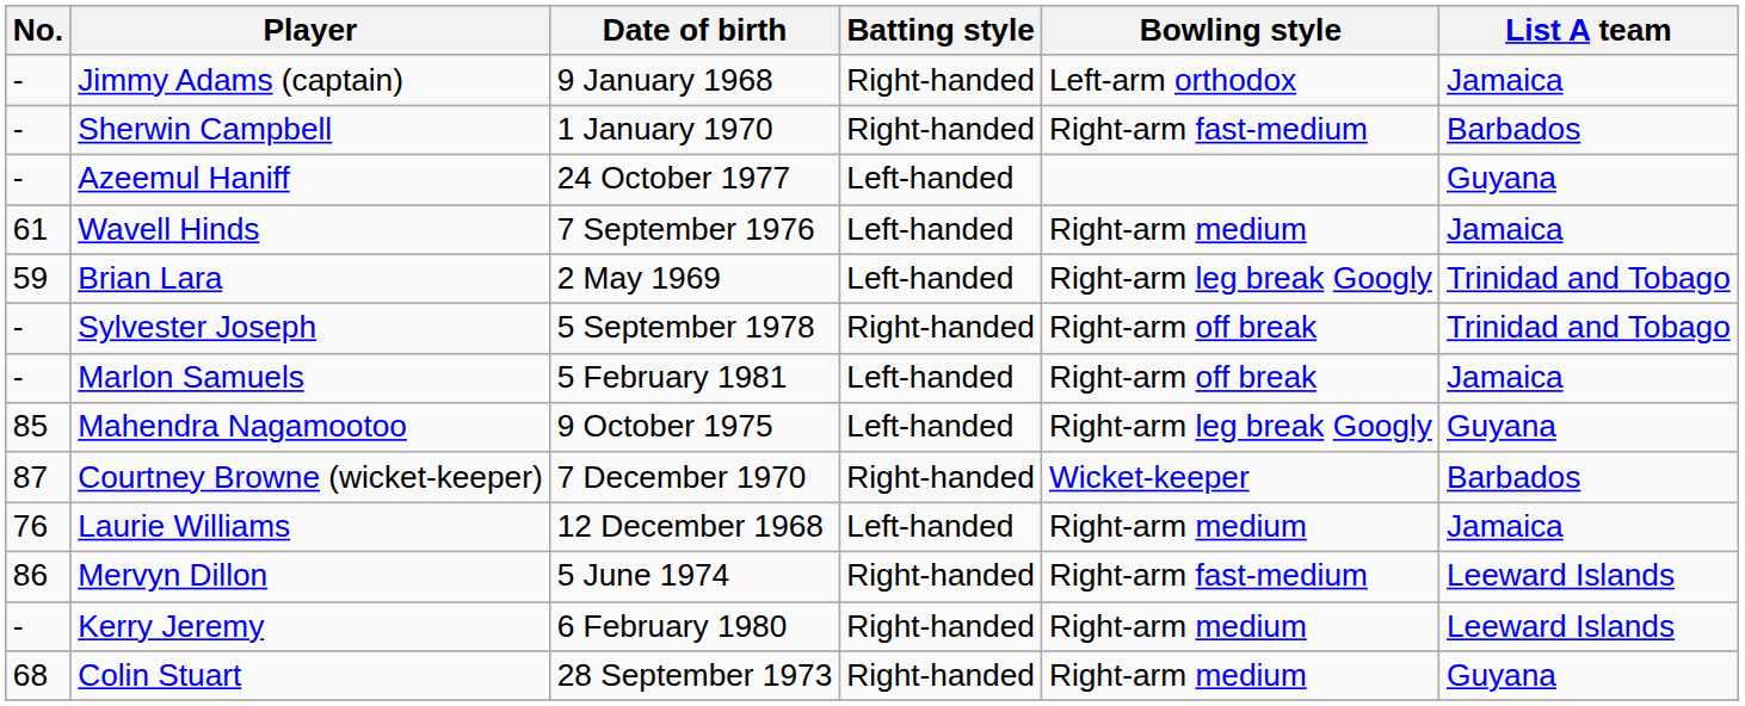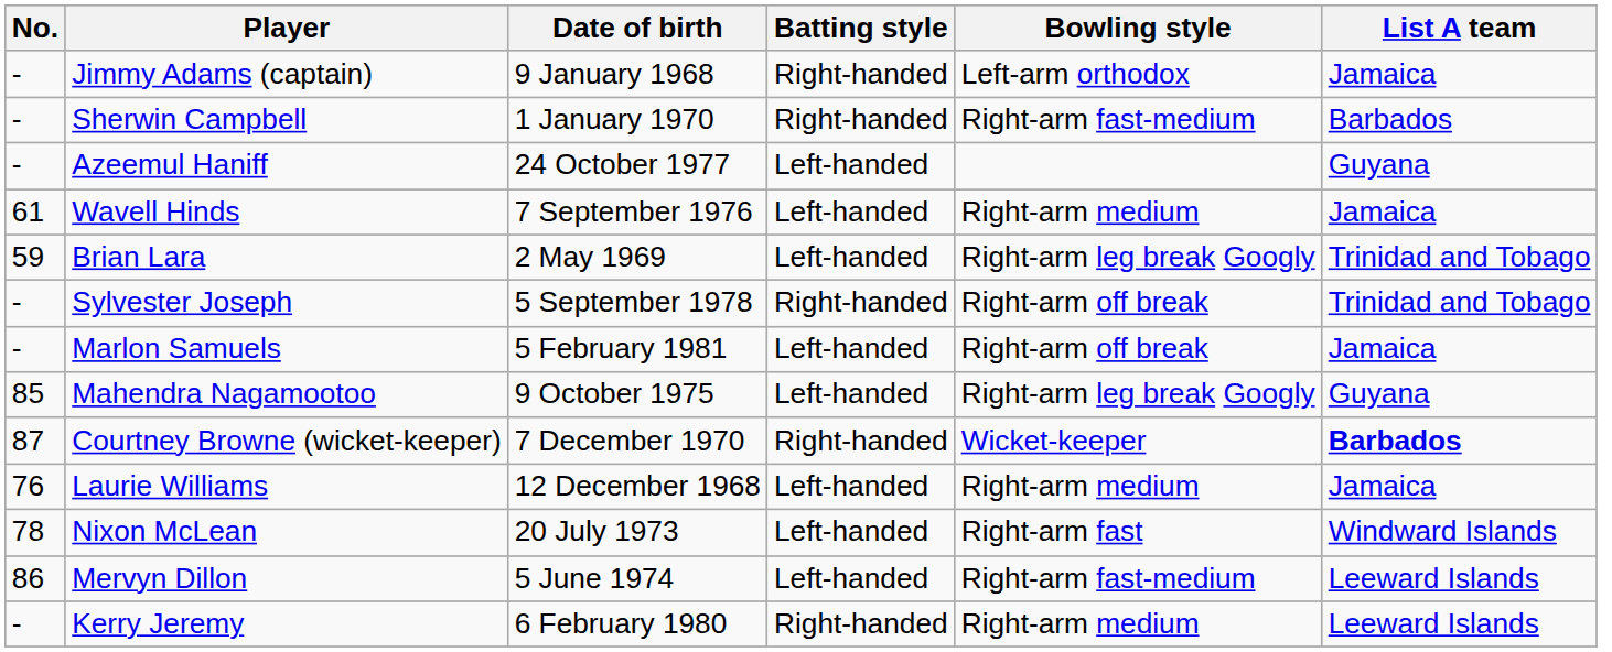Courtney Browne (wicket-keeper) | List A team: normal -> bold
+ row: 78 | Nixon McLean | 20 July 1973 | Left-handed | Right-arm fast | Windward Islands
Mervyn Dillon | Batting style: Right-handed -> Left-handed
- row: 68 | Colin Stuart | 28 September 1973 | Right-handed | Right-arm medium | Guyana
